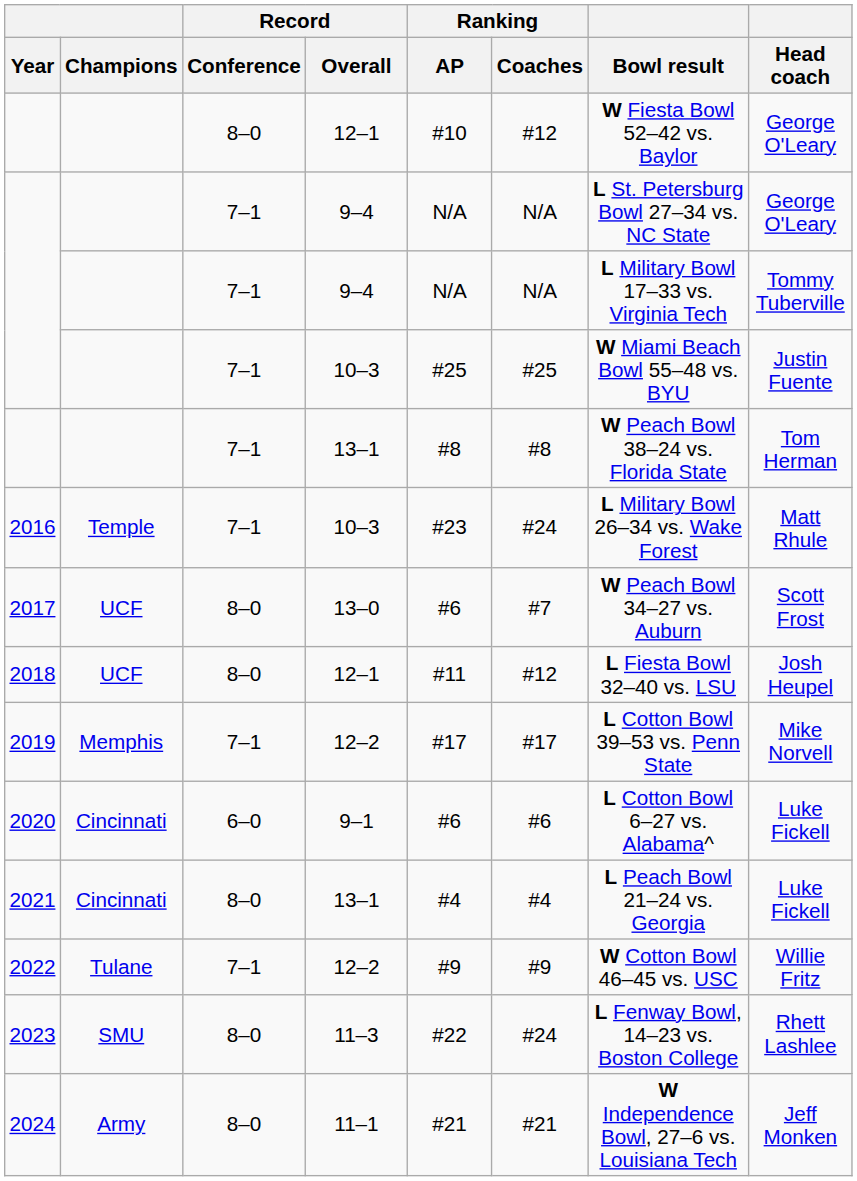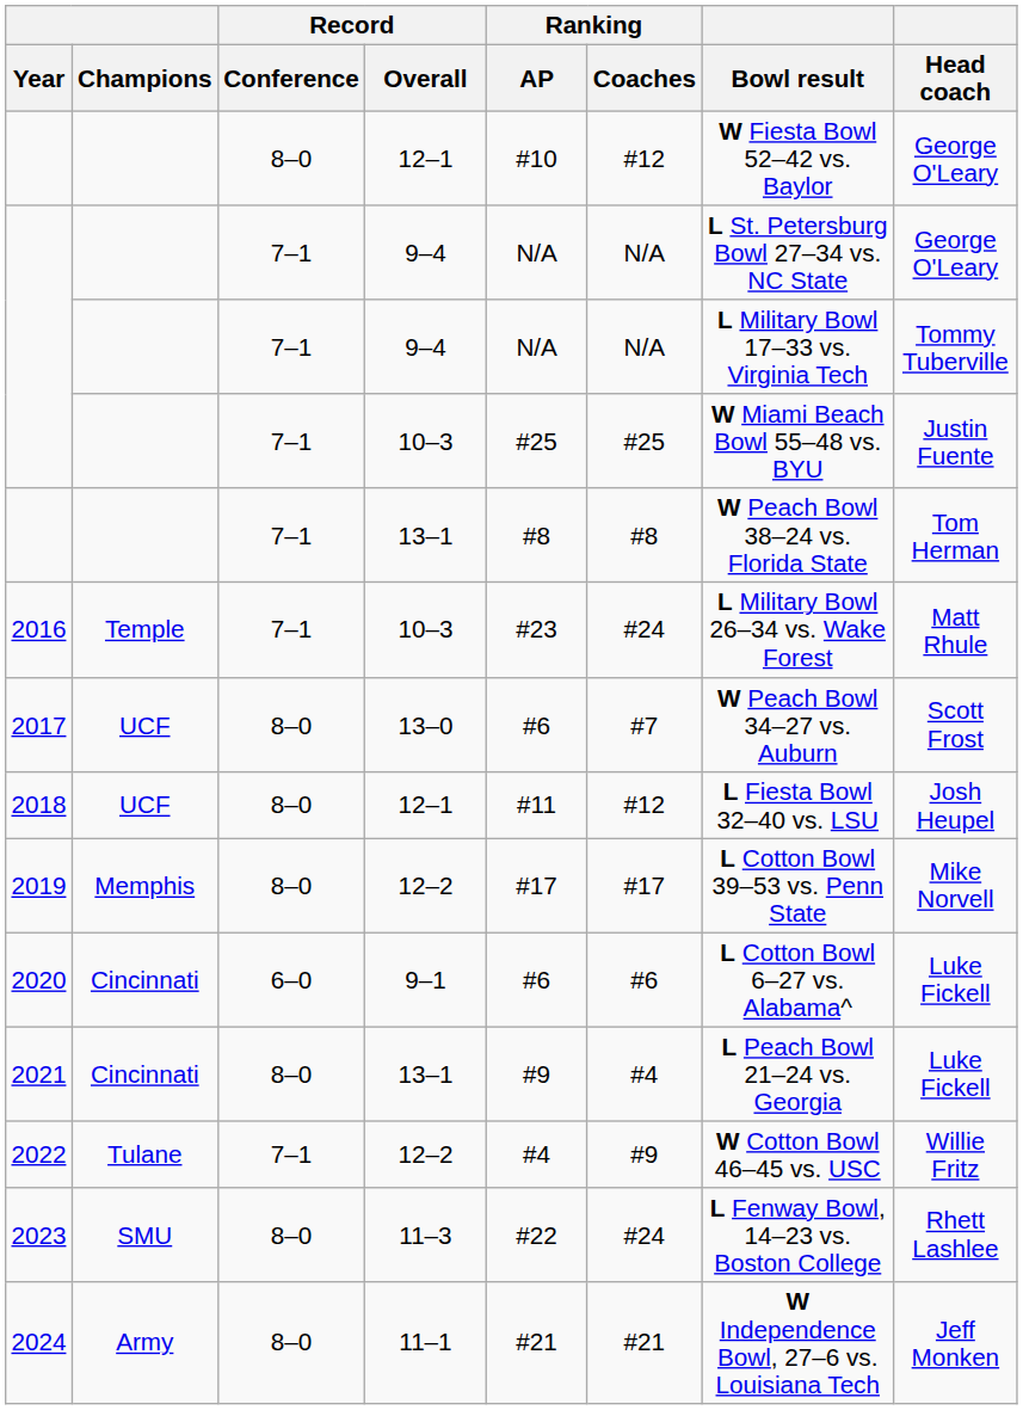2019 | Record / Conference: 7–1 -> 8–0
2021 | Ranking / AP: #4 -> #9
2022 | Ranking / AP: #9 -> #4
